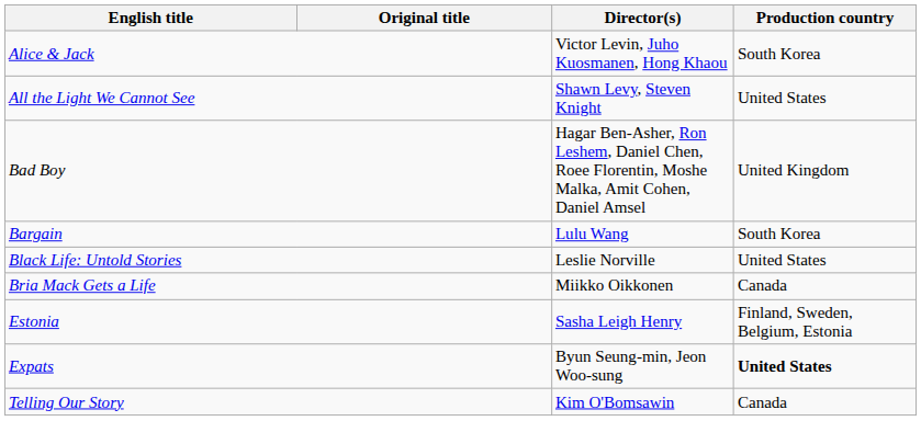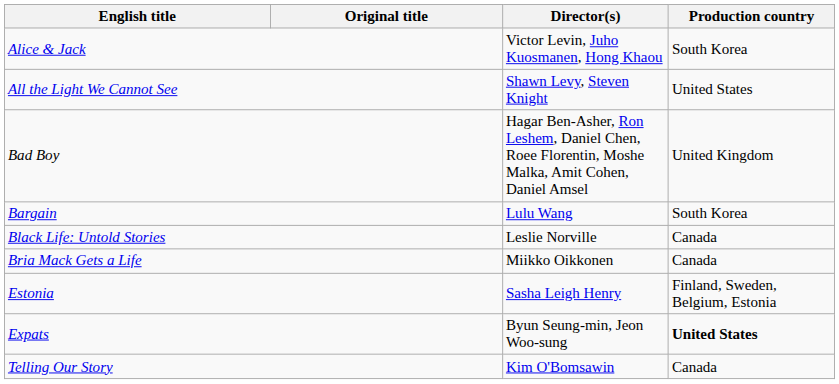Black Life: Untold Stories | Production country: United States -> Canada
